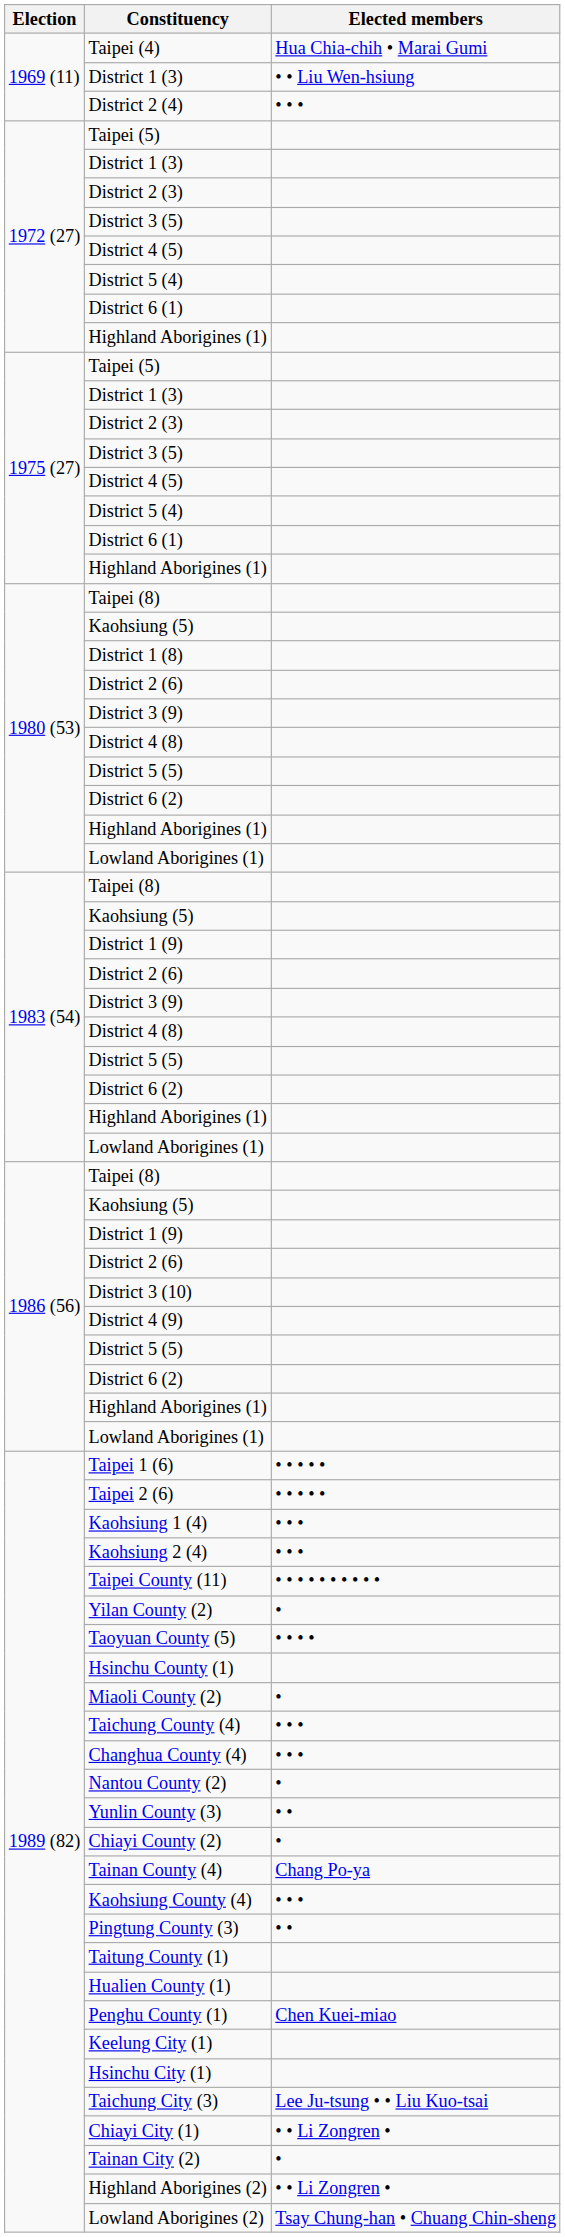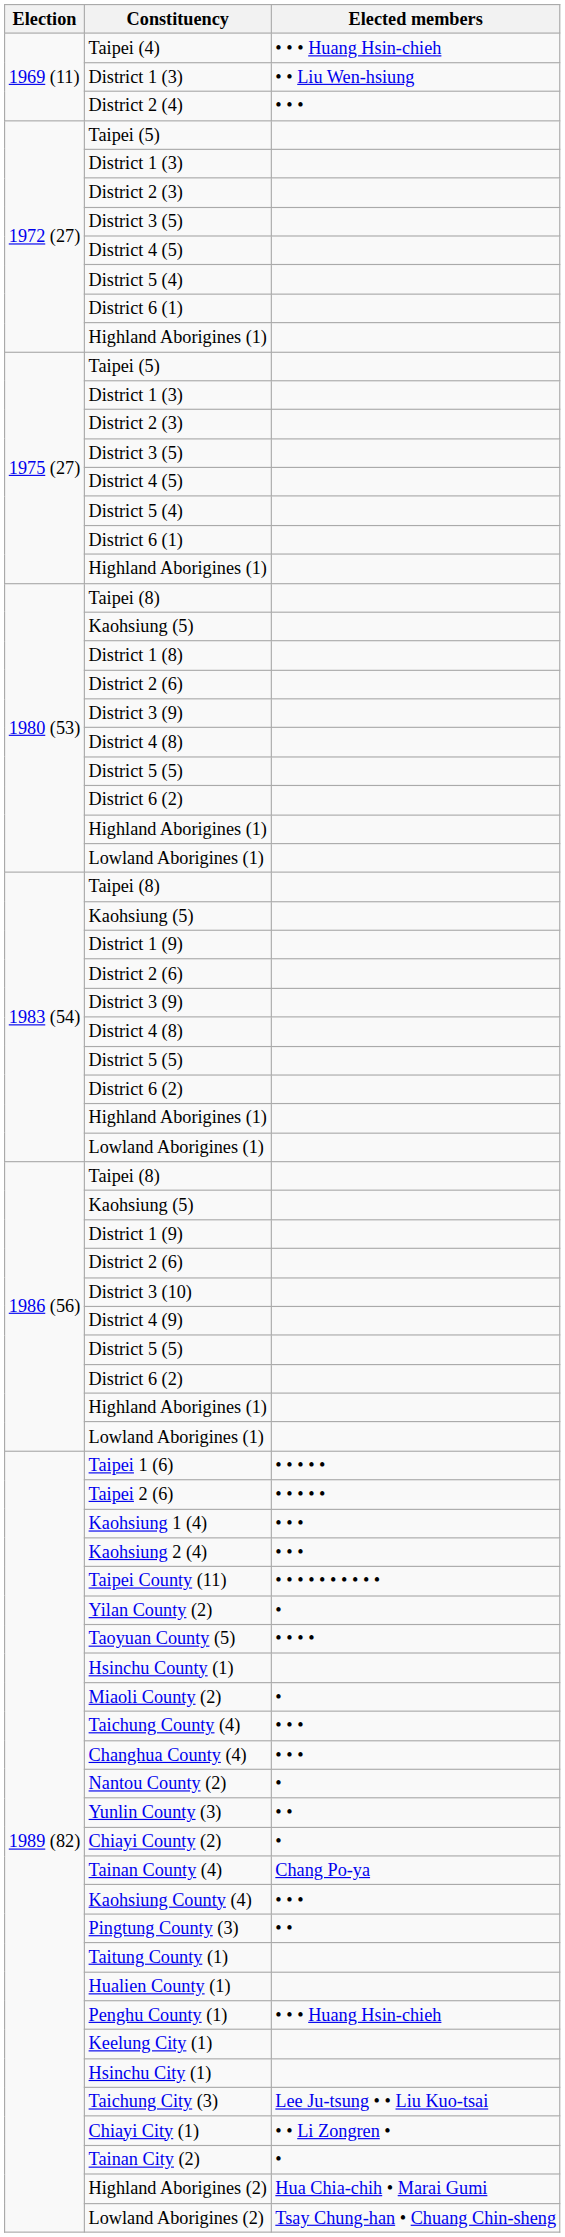Taipei (4) | Elected members: Hua Chia-chih • Marai Gumi -> • • • Huang Hsin-chieh
Penghu County (1) | Elected members: Chen Kuei-miao -> • • • Huang Hsin-chieh
Highland Aborigines (2) | Elected members: • • Li Zongren • -> Hua Chia-chih • Marai Gumi
